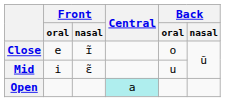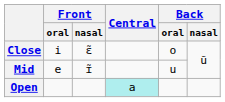Close | Front / oral: e -> i
Close | Front / nasal: ɪ̃ -> ɛ̃
Mid | Front / oral: i -> e
Mid | Front / nasal: ɛ̃ -> ɪ̃
